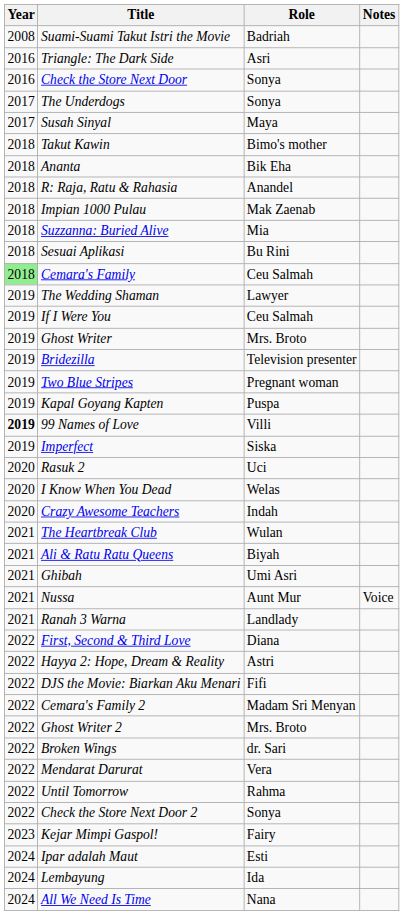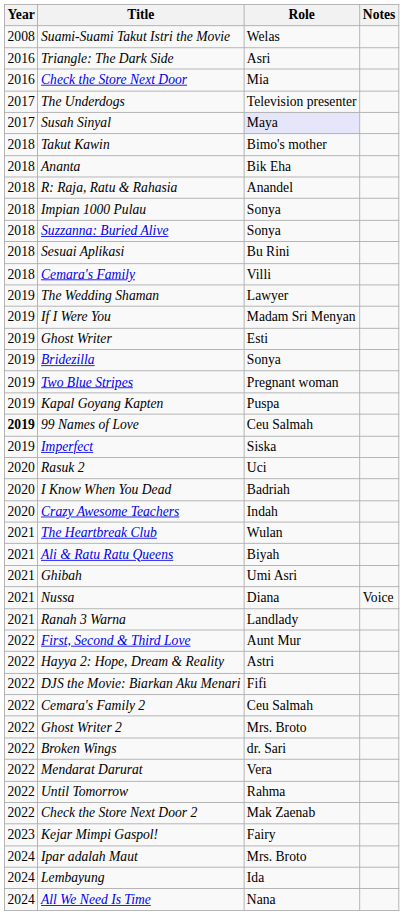Suami-Suami Takut Istri the Movie | Role: Badriah -> Welas
Check the Store Next Door | Role: Sonya -> Mia
The Underdogs | Role: Sonya -> Television presenter
Susah Sinyal | Role: no background -> lavender background
Impian 1000 Pulau | Role: Mak Zaenab -> Sonya
Suzzanna: Buried Alive | Role: Mia -> Sonya
Cemara's Family | Year: lightgreen background -> no background
Cemara's Family | Role: Ceu Salmah -> Villi
If I Were You | Role: Ceu Salmah -> Madam Sri Menyan
Ghost Writer | Role: Mrs. Broto -> Esti
Bridezilla | Role: Television presenter -> Sonya
99 Names of Love | Role: Villi -> Ceu Salmah
I Know When You Dead | Role: Welas -> Badriah
Nussa | Role: Aunt Mur -> Diana
First, Second & Third Love | Role: Diana -> Aunt Mur
Cemara's Family 2 | Role: Madam Sri Menyan -> Ceu Salmah
Check the Store Next Door 2 | Role: Sonya -> Mak Zaenab
Ipar adalah Maut | Role: Esti -> Mrs. Broto
